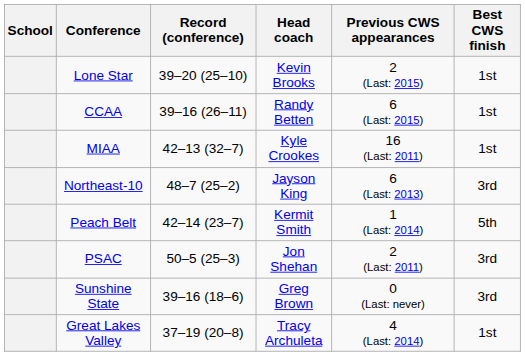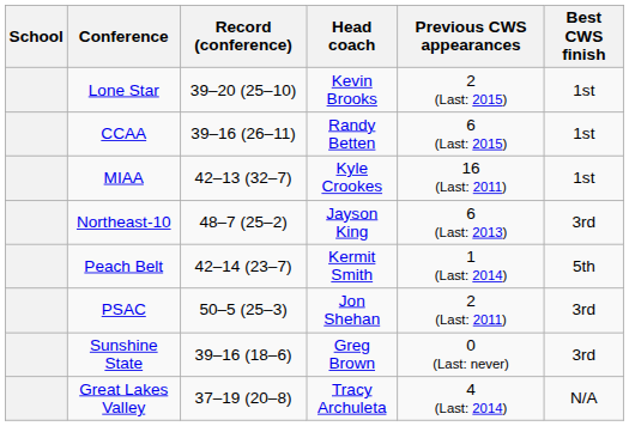Great Lakes Valley | Best CWS finish: 1st -> N/A
